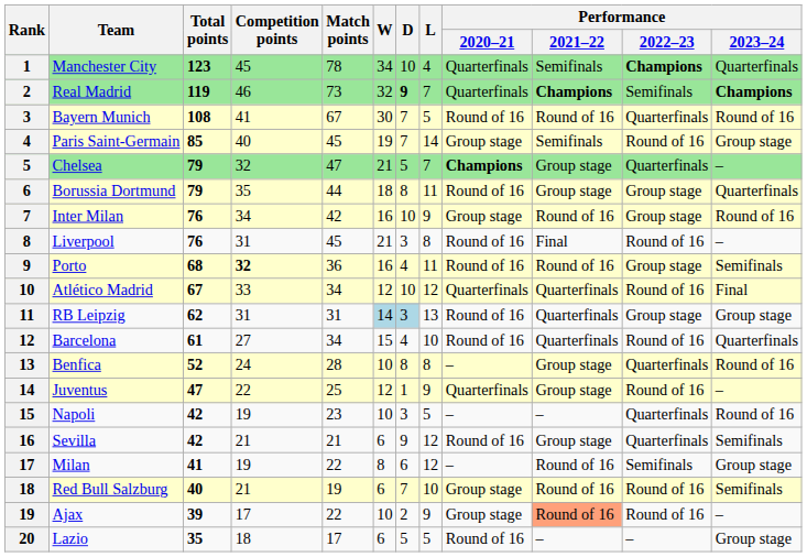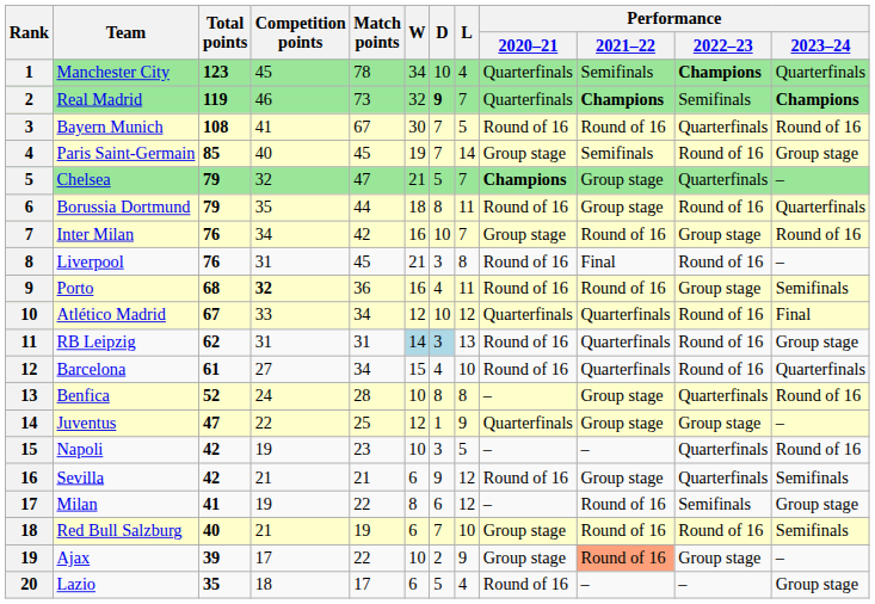Borussia Dortmund | Performance / 2022–23: Group stage -> Round of 16
Inter Milan | L: 9 -> 7
RB Leipzig | Performance / 2022–23: Group stage -> Round of 16
Juventus | Performance / 2022–23: Round of 16 -> Group stage
Ajax | Performance / 2022–23: Round of 16 -> Group stage
Lazio | L: 5 -> 4
